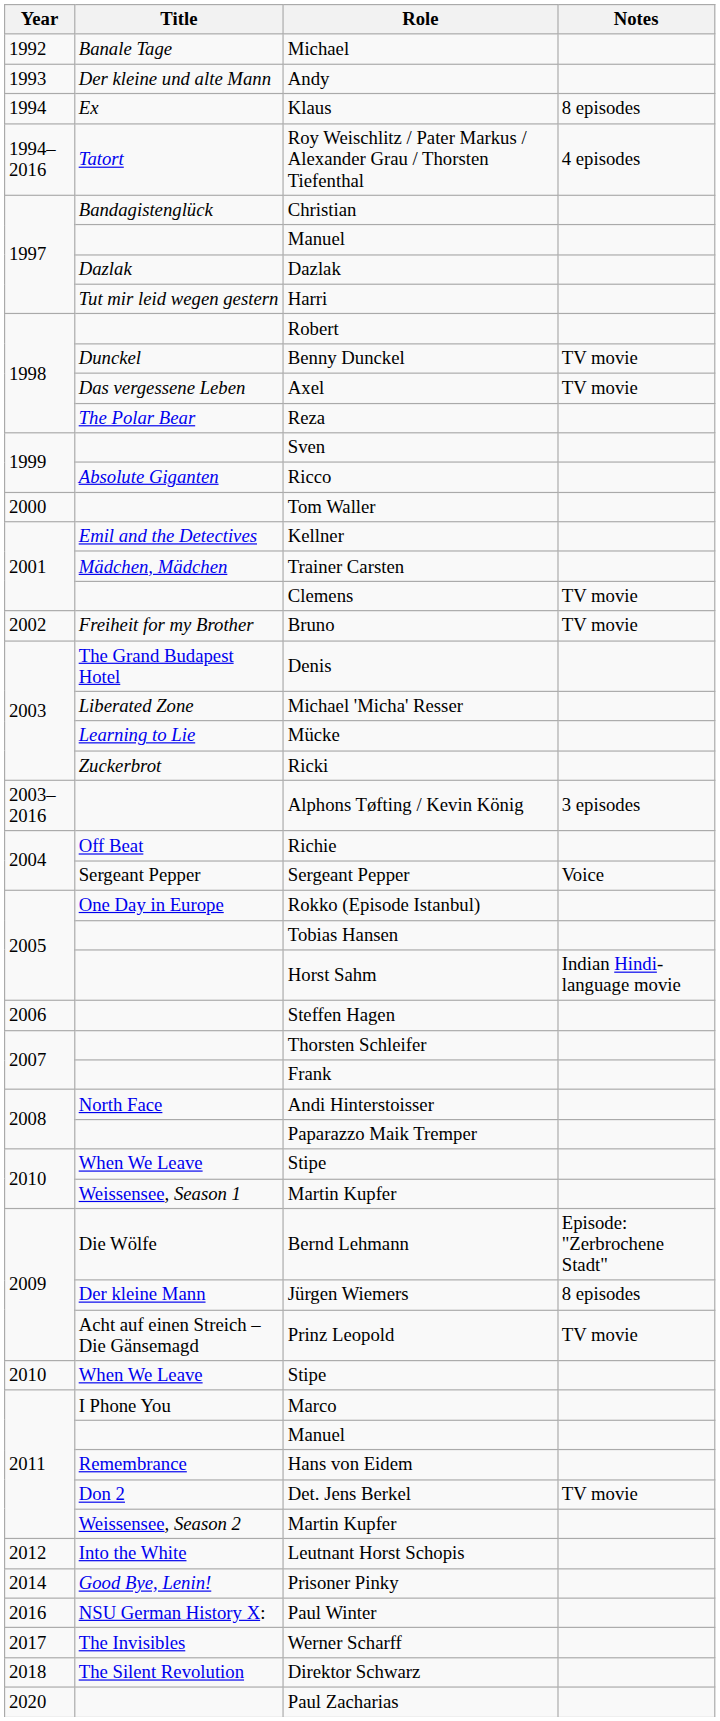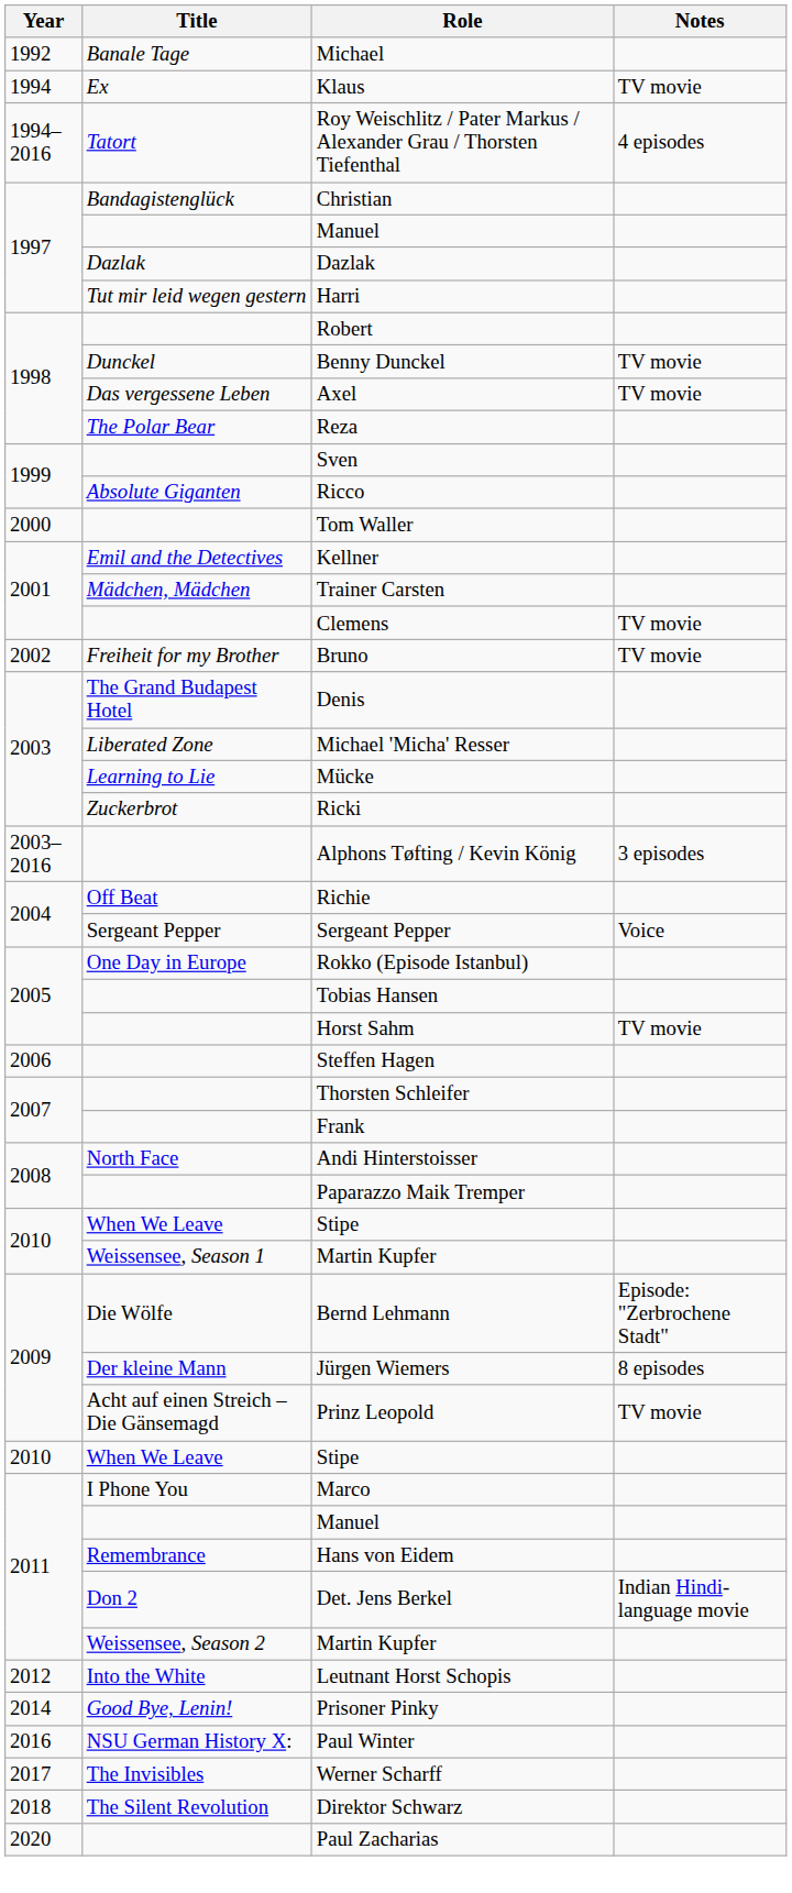- row: 1993 | Der kleine und alte Mann | Andy
Klaus | Notes: 8 episodes -> TV movie
Horst Sahm | Notes: Indian Hindi-language movie -> TV movie
Det. Jens Berkel | Notes: TV movie -> Indian Hindi-language movie
